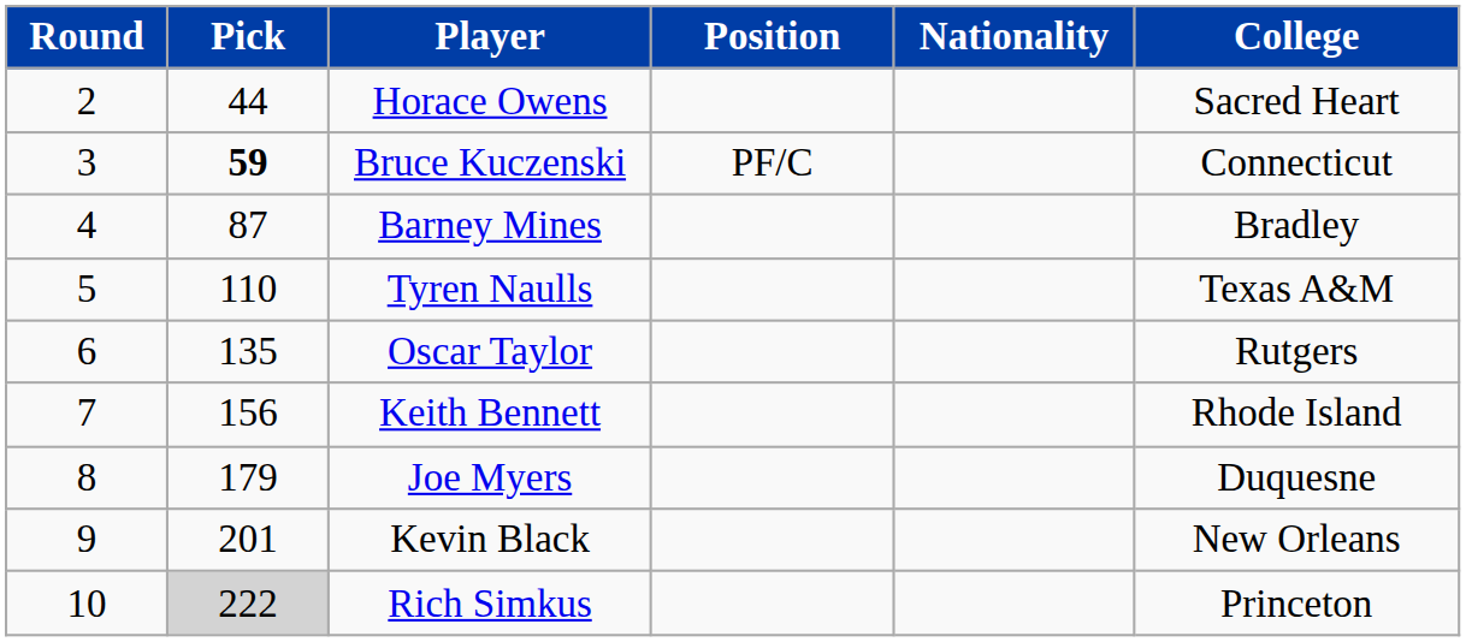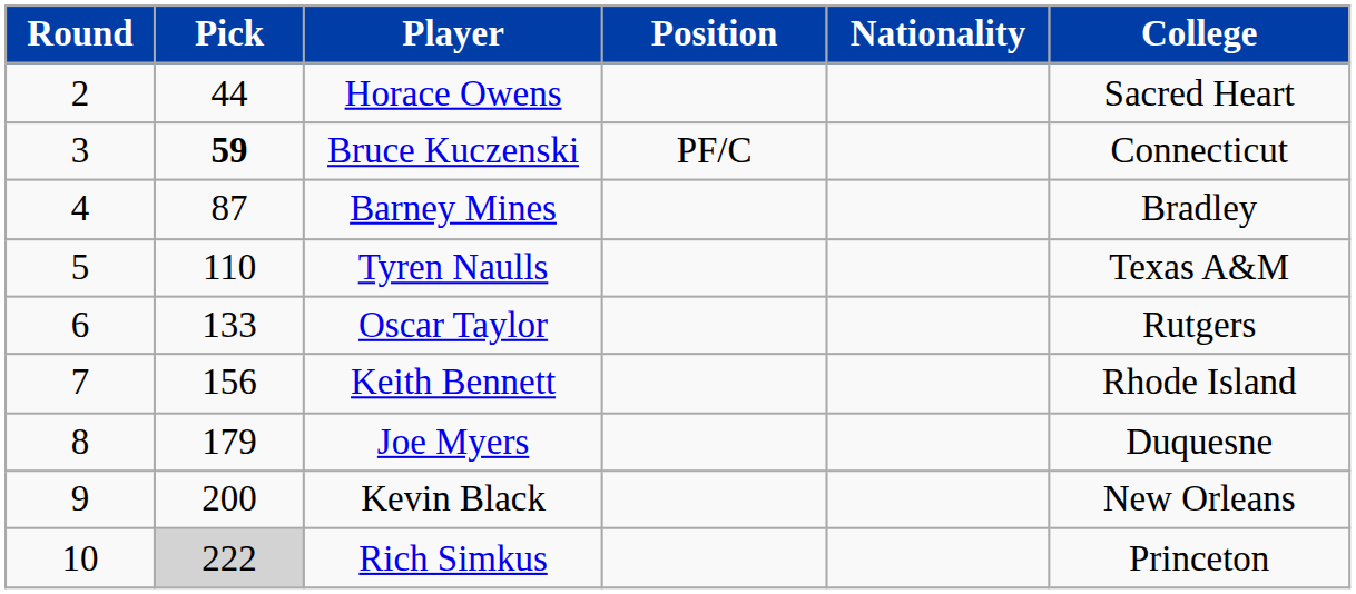Oscar Taylor | Pick: 135 -> 133
Kevin Black | Pick: 201 -> 200
